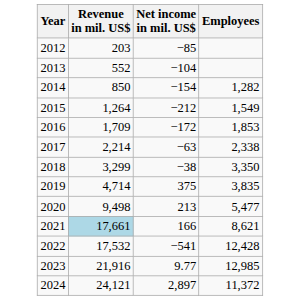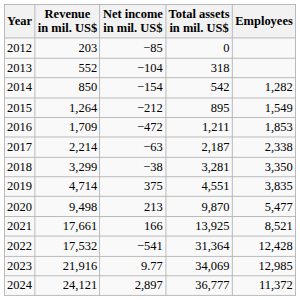+ column: Total assets in mil. US$ | 0 | 318 | 542 | 895 | 1,211 | 2,187 | 3,281 | 4,551 | 9,870 | 13,925 | 31,364 | 34,069 | 36,777
2016 | Net income in mil. US$: −172 -> −472
2021 | Revenue in mil. US$: lightblue background -> no background
2021 | Employees: 8,621 -> 8,521
